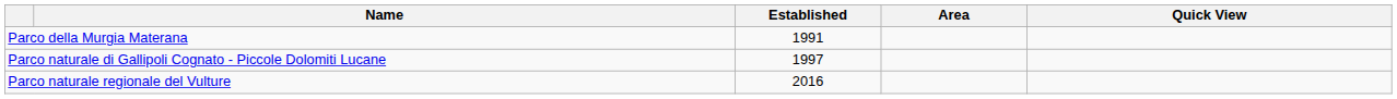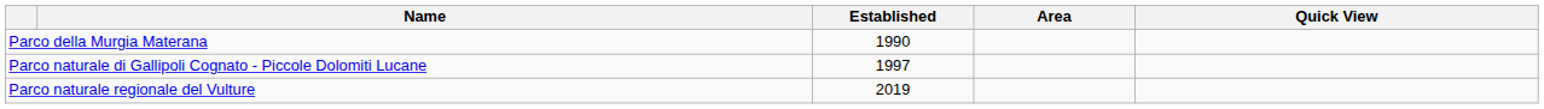Parco della Murgia Materana | Established: 1991 -> 1990
Parco naturale regionale del Vulture | Established: 2016 -> 2019
